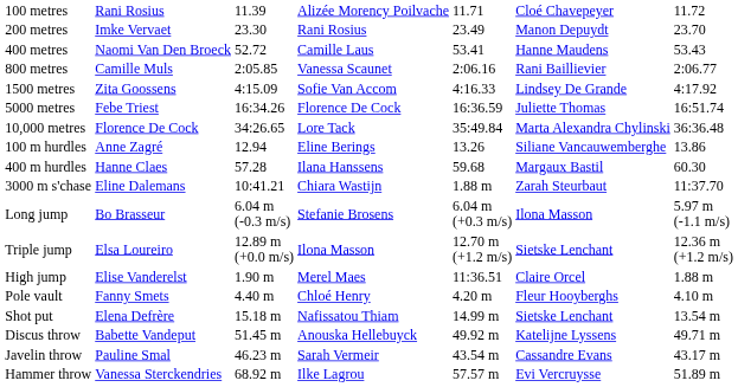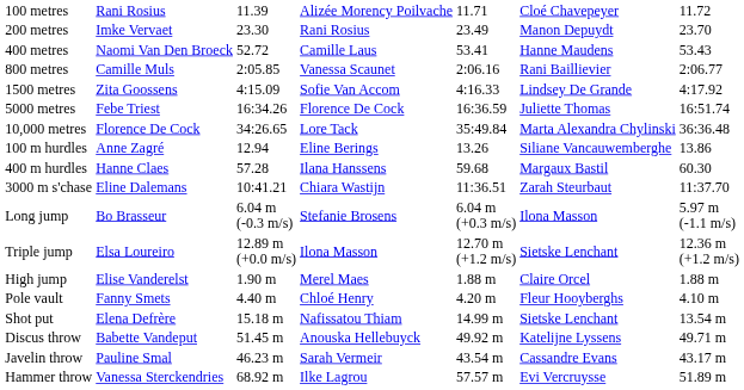3000 m s'chase | column 5: 1.88 m -> 11:36.51
High jump | column 5: 11:36.51 -> 1.88 m
